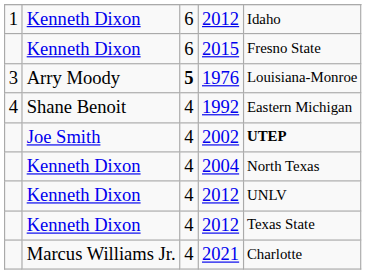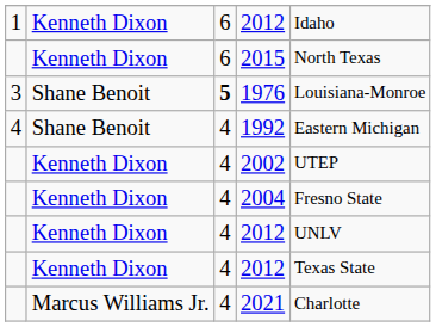2015 | column 5: Fresno State -> North Texas
1976 | column 2: Arry Moody -> Shane Benoit
2002 | column 2: Joe Smith -> Kenneth Dixon
2002 | column 5: bold -> normal
2004 | column 5: North Texas -> Fresno State
